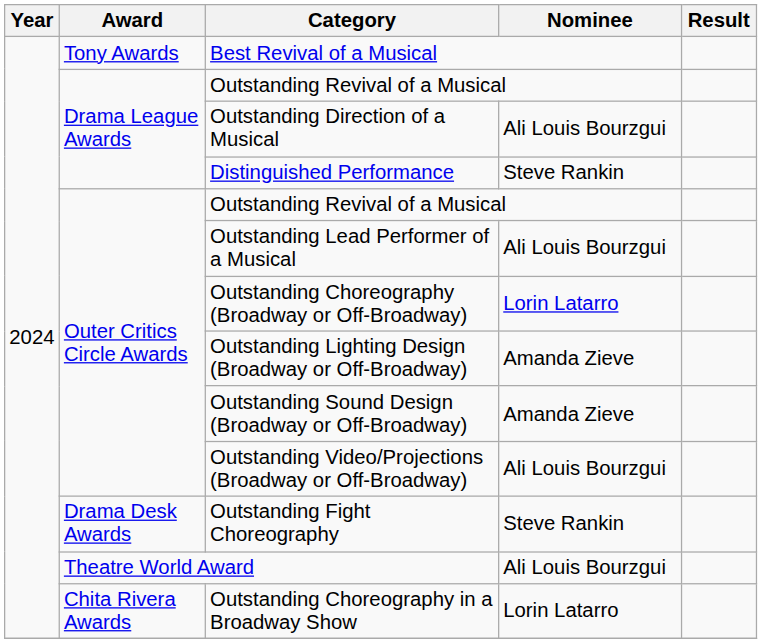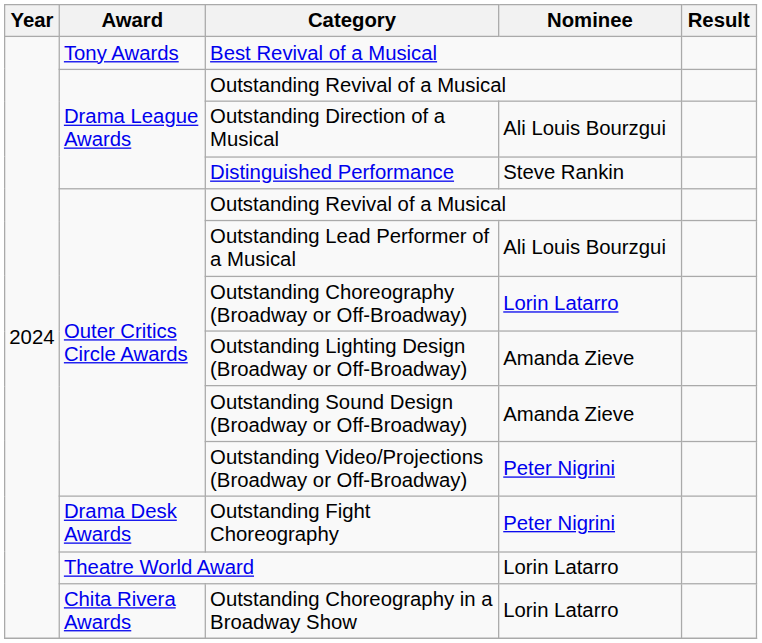Outstanding Video/Projections (Broadway or Off-Broadway) | Nominee: Ali Louis Bourzgui -> Peter Nigrini
Outstanding Fight Choreography | Nominee: Steve Rankin -> Peter Nigrini
Theatre World Award | Nominee: Ali Louis Bourzgui -> Lorin Latarro
